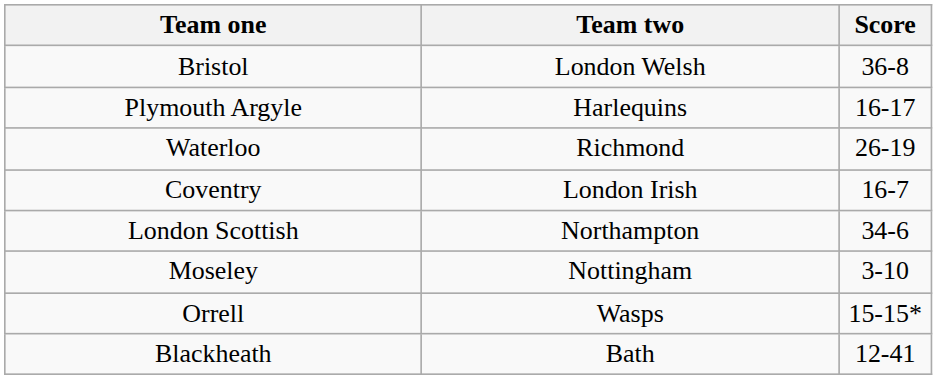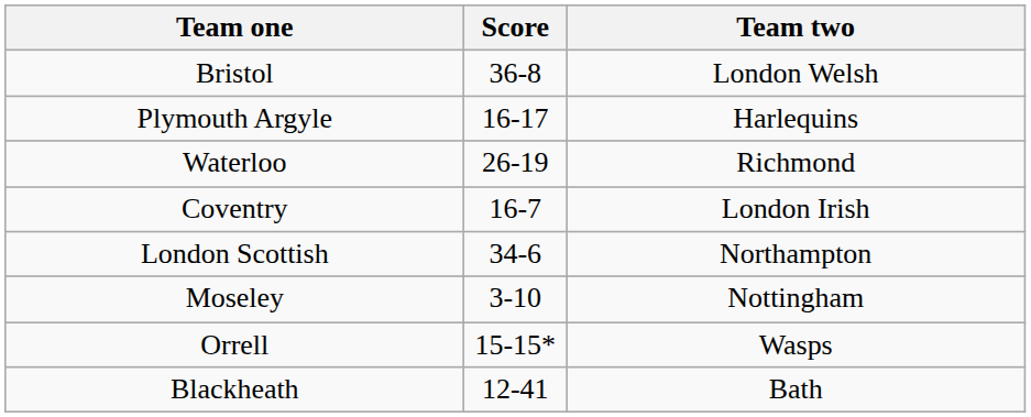columns swapped: Team two <-> Score
